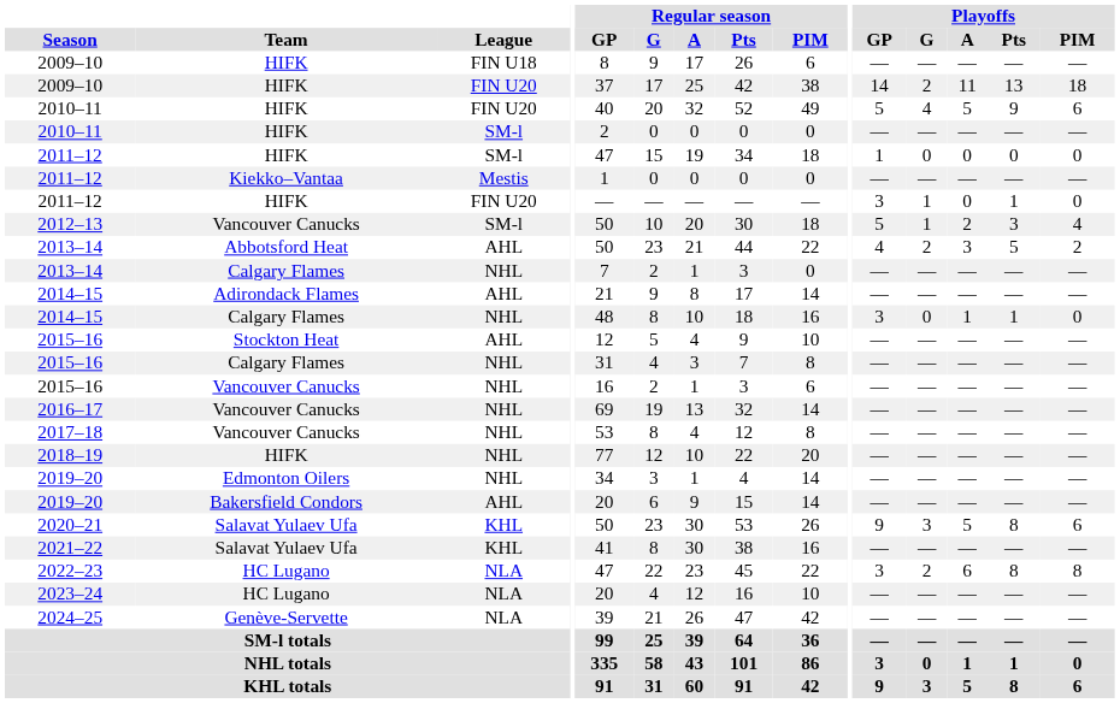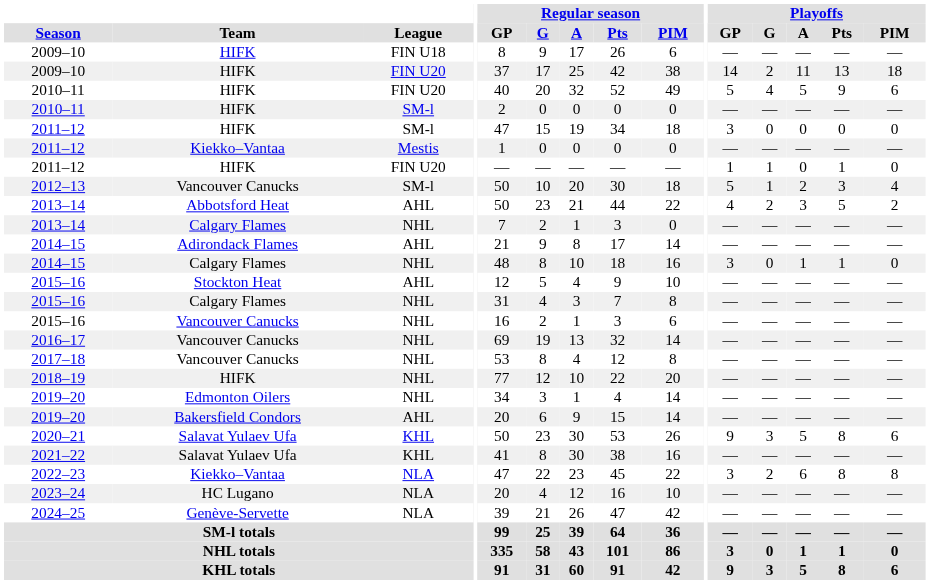2011–12 / SM-l | Playoffs / GP: 1 -> 3
2011–12 / FIN U20 | Playoffs / GP: 3 -> 1
2022–23 | Team: HC Lugano -> Kiekko–Vantaa
